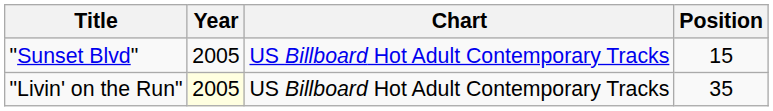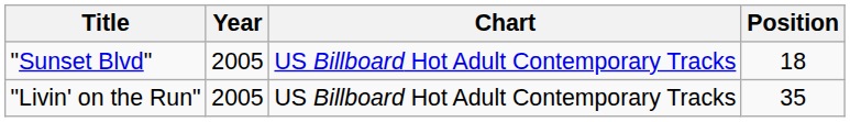"Sunset Blvd" | Position: 15 -> 18
"Livin' on the Run" | Year: lightyellow background -> no background
